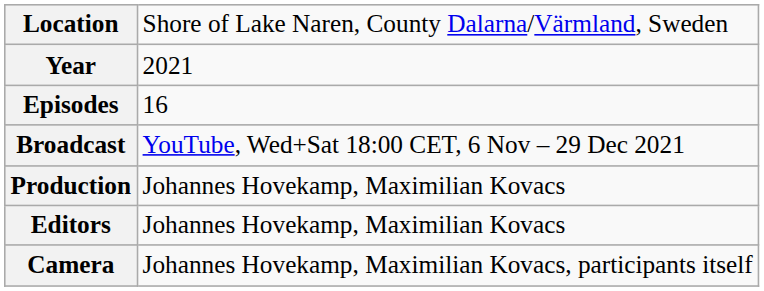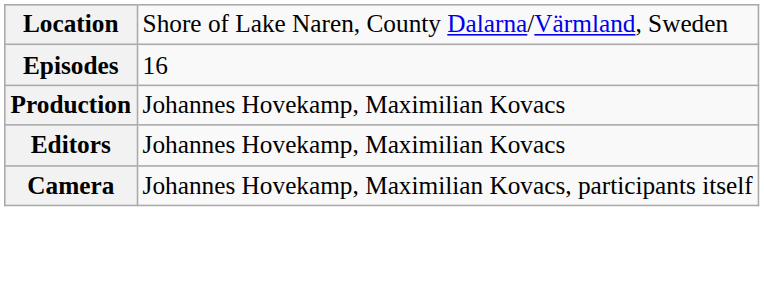- row: Year | 2021
- row: Broadcast | YouTube, Wed+Sat 18:00 CET, 6 Nov – 29 Dec 2021
